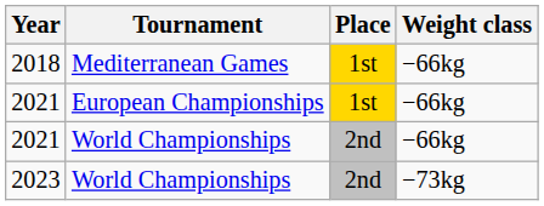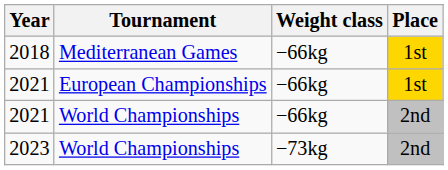columns swapped: Place <-> Weight class
